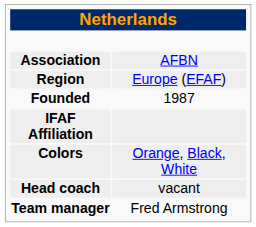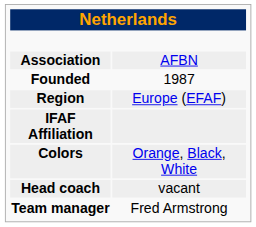rows swapped: Region <-> Founded
